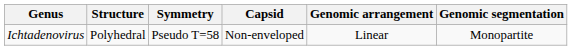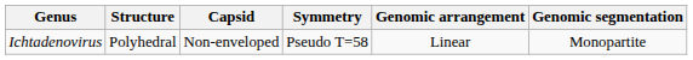columns swapped: Symmetry <-> Capsid
